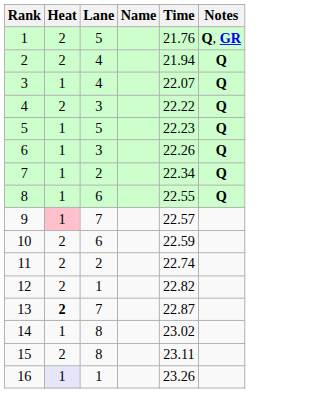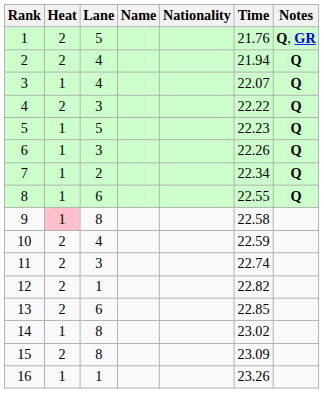+ column: Nationality
9 | Lane: 7 -> 8
9 | Time: 22.57 -> 22.58
10 | Lane: 6 -> 4
11 | Lane: 2 -> 3
13 | Heat: bold -> normal
13 | Lane: 7 -> 6
13 | Time: 22.87 -> 22.85
15 | Time: 23.11 -> 23.09
16 | Heat: lavender background -> no background
